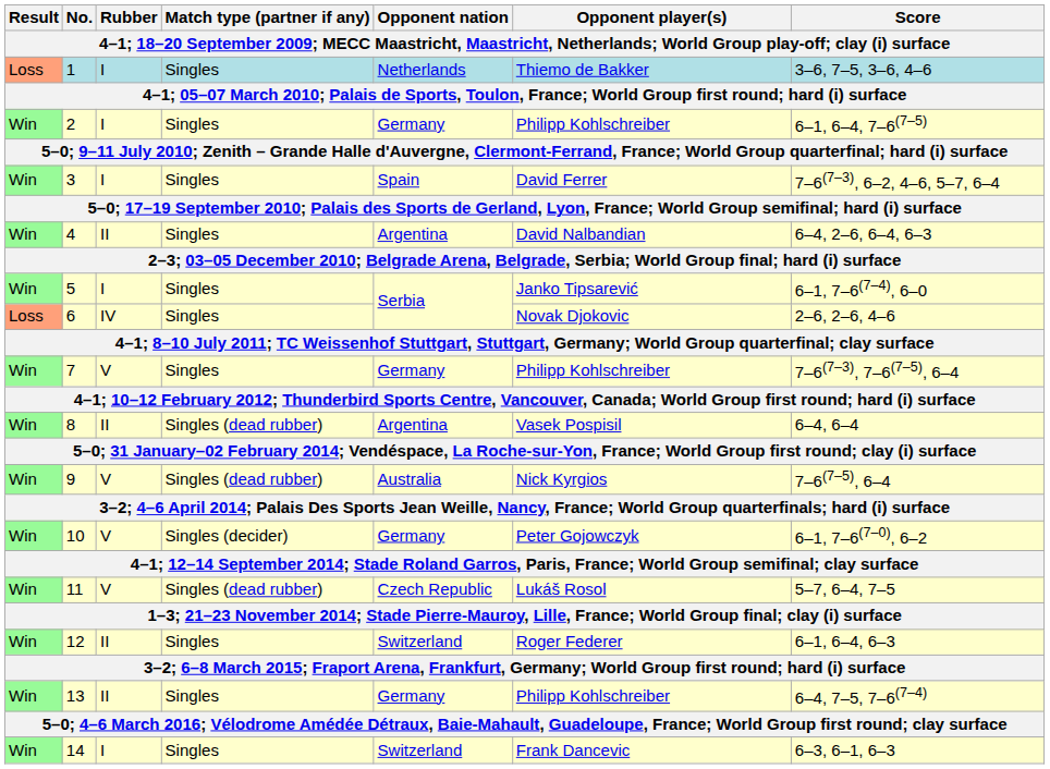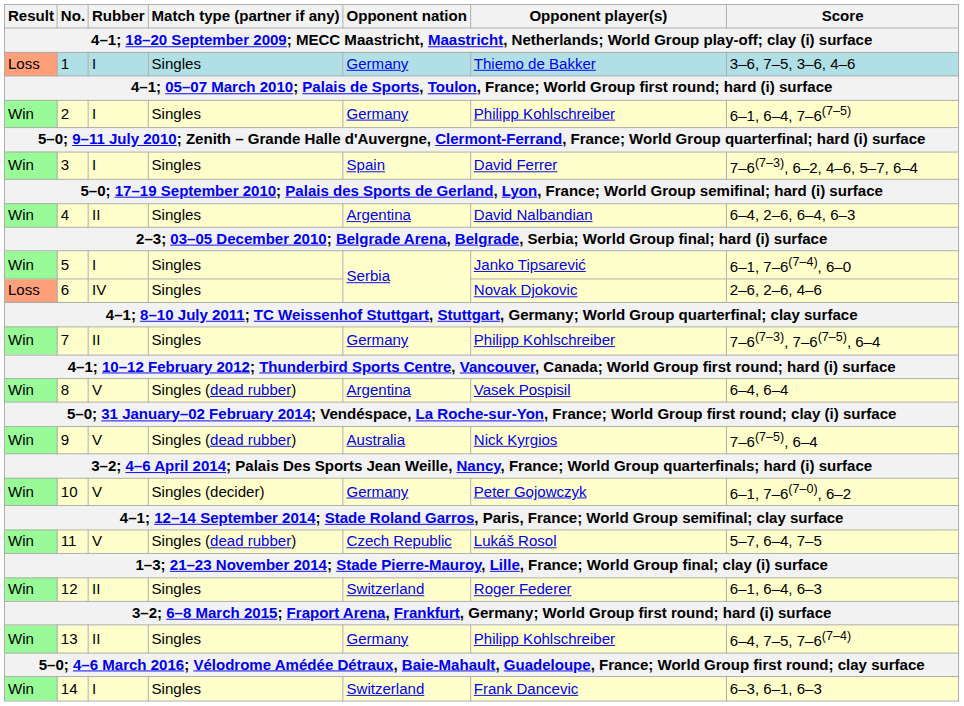1 | Opponent nation: Netherlands -> Germany
7 | Rubber: V -> II
8 | Rubber: II -> V
